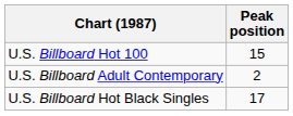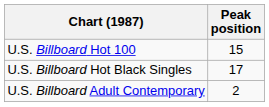rows swapped: U.S. Billboard Adult Contemporary <-> U.S. Billboard Hot Black Singles
